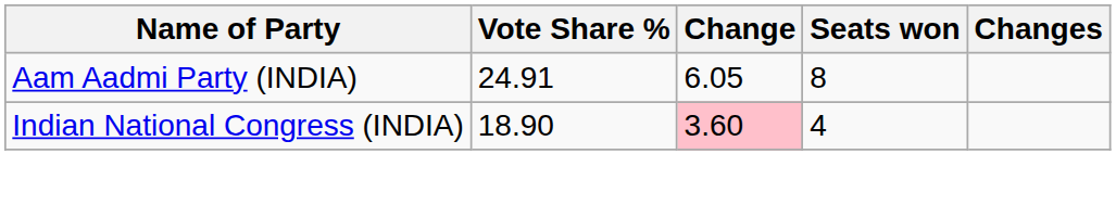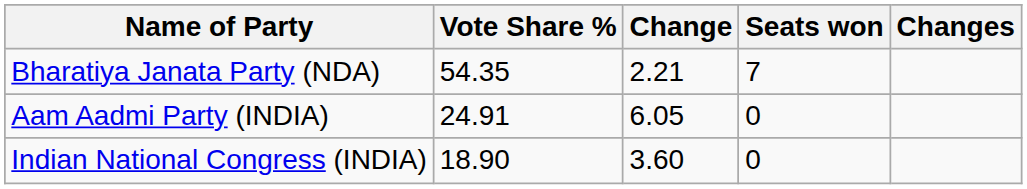+ row: Bharatiya Janata Party (NDA) | 54.35 | 2.21 | 7
Aam Aadmi Party (INDIA) | Seats won: 8 -> 0
Indian National Congress (INDIA) | Change: pink background -> no background
Indian National Congress (INDIA) | Seats won: 4 -> 0
